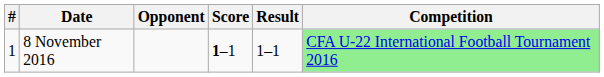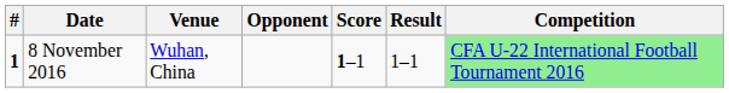+ column: Venue | Wuhan, China
8 November 2016 | #: normal -> bold
